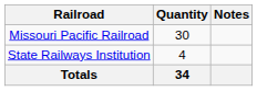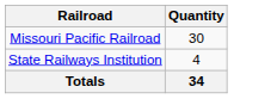- column: Notes
